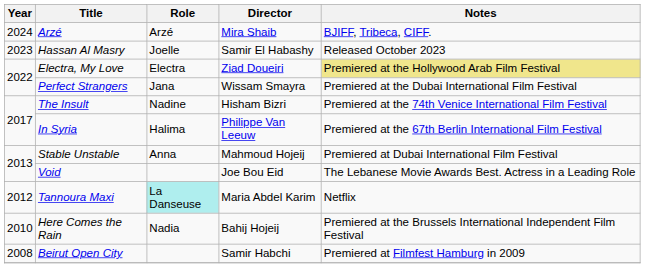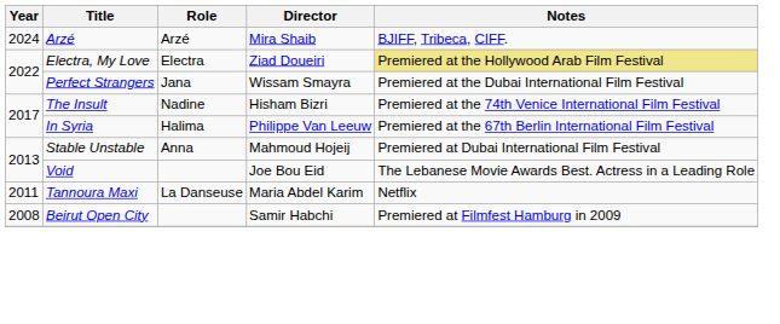- row: 2023 | Hassan Al Masry | Joelle | Samir El Habashy | Released October 2023
Tannoura Maxi | Year: 2012 -> 2011
Tannoura Maxi | Role: paleturquoise background -> no background
- row: 2010 | Here Comes the Rain | Nadia | Bahij Hojeij | Premiered at the Brussels International Independent Film Festival
